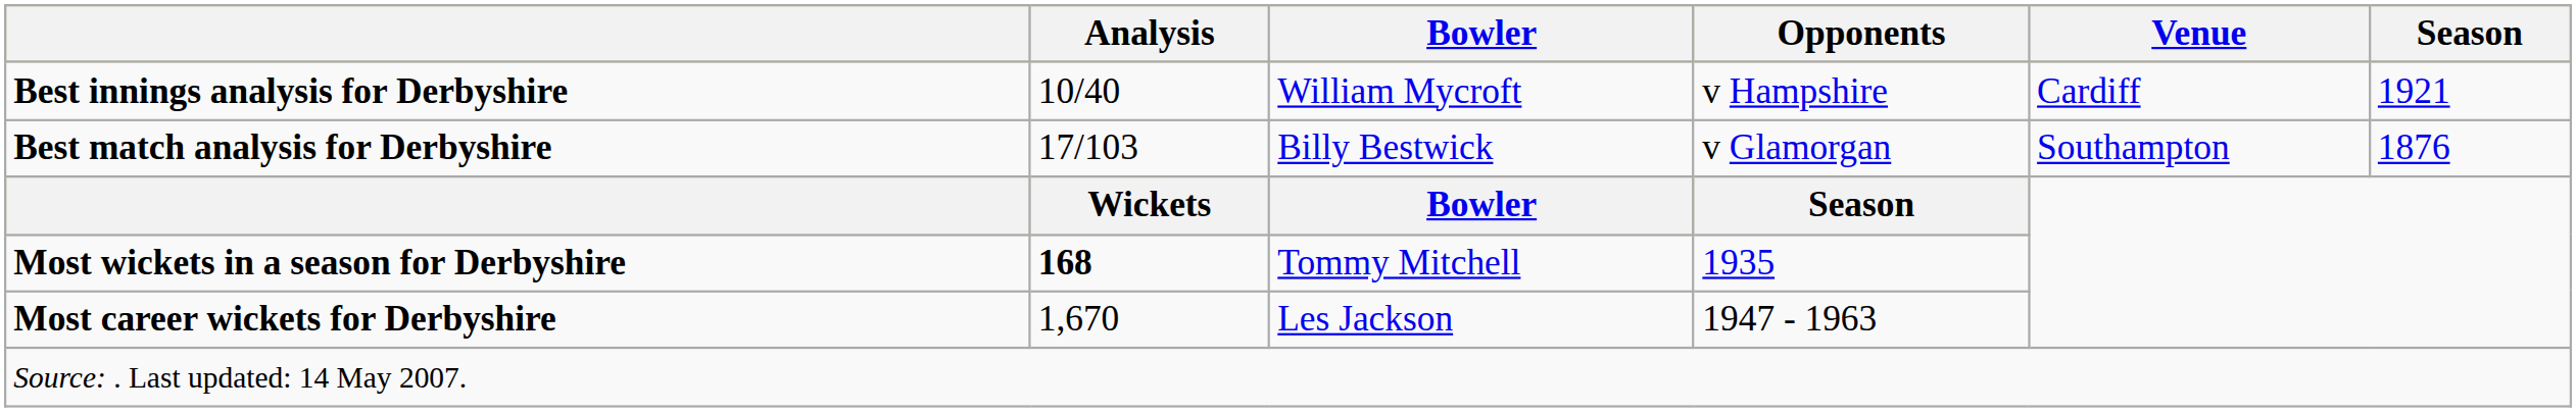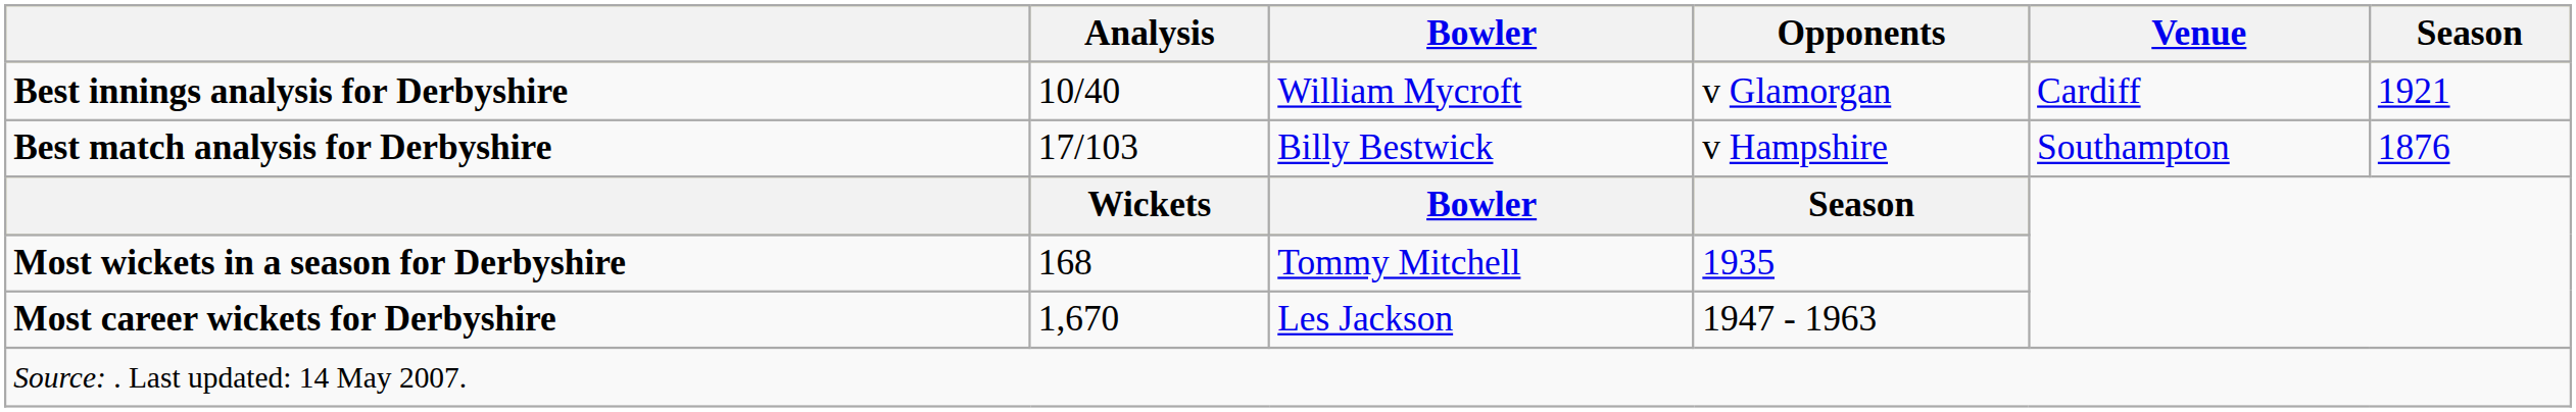Best innings analysis for Derbyshire | Opponents: v Hampshire -> v Glamorgan
Best match analysis for Derbyshire | Opponents: v Glamorgan -> v Hampshire
Most wickets in a season for Derbyshire | Analysis: bold -> normal
